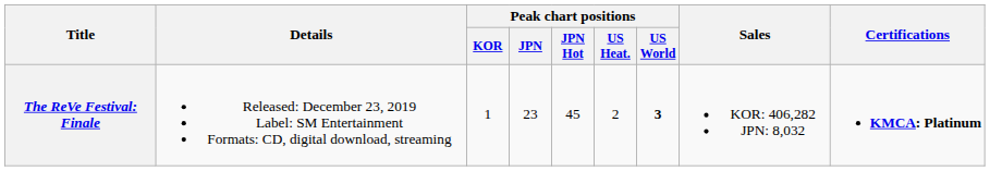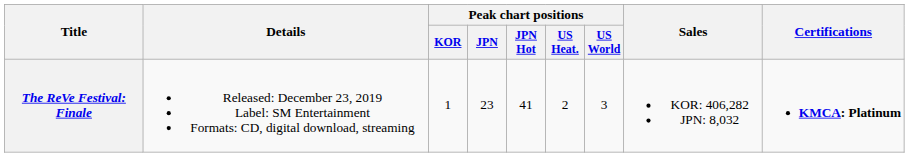The ReVe Festival: Finale | Peak chart positions / JPN Hot: 45 -> 41
The ReVe Festival: Finale | Peak chart positions / US World: bold -> normal
